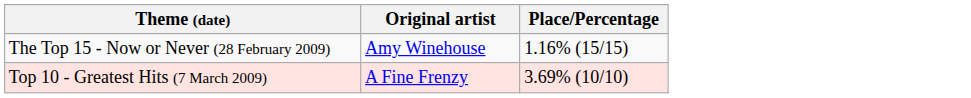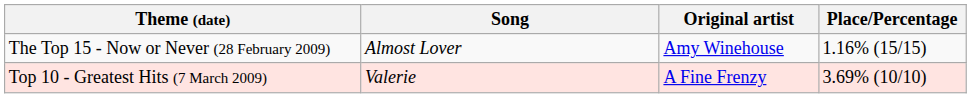+ column: Song | Almost Lover | Valerie
